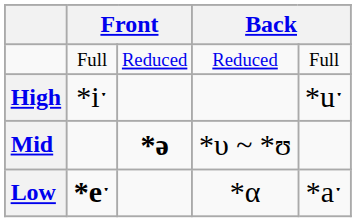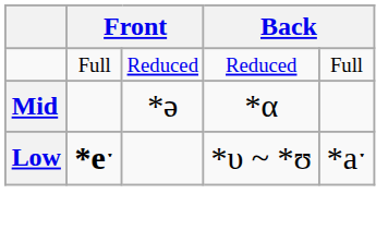- row: High | *iˑ | *uˑ
Mid | column 3: bold -> normal
Mid | column 4: *υ ~ *ʊ -> *α
Low | column 4: *α -> *υ ~ *ʊ
